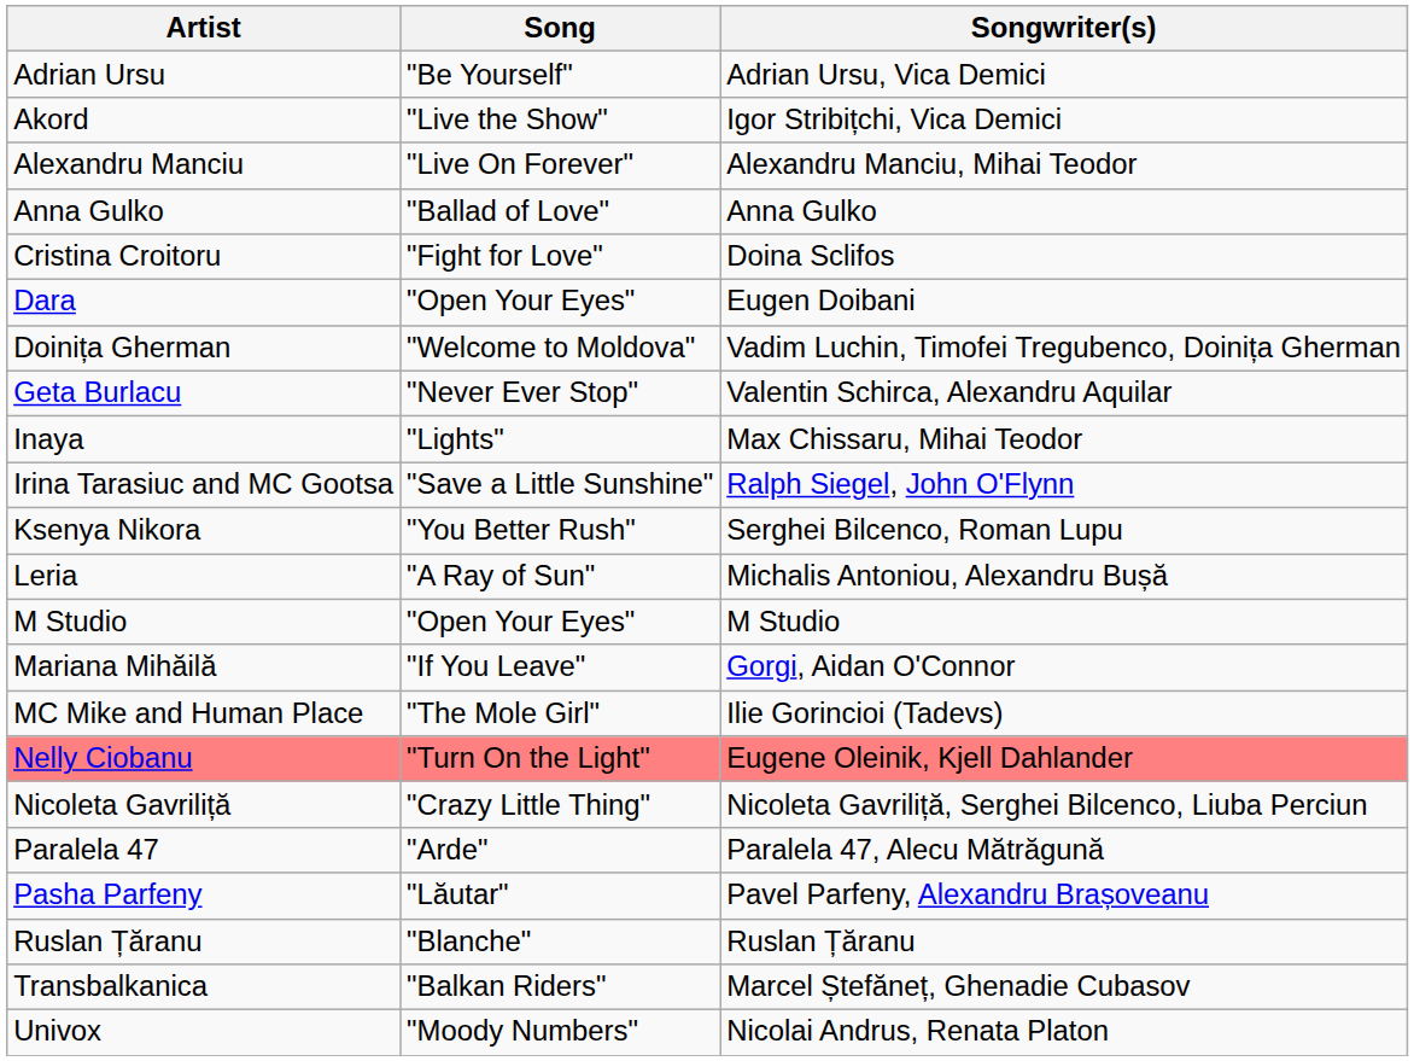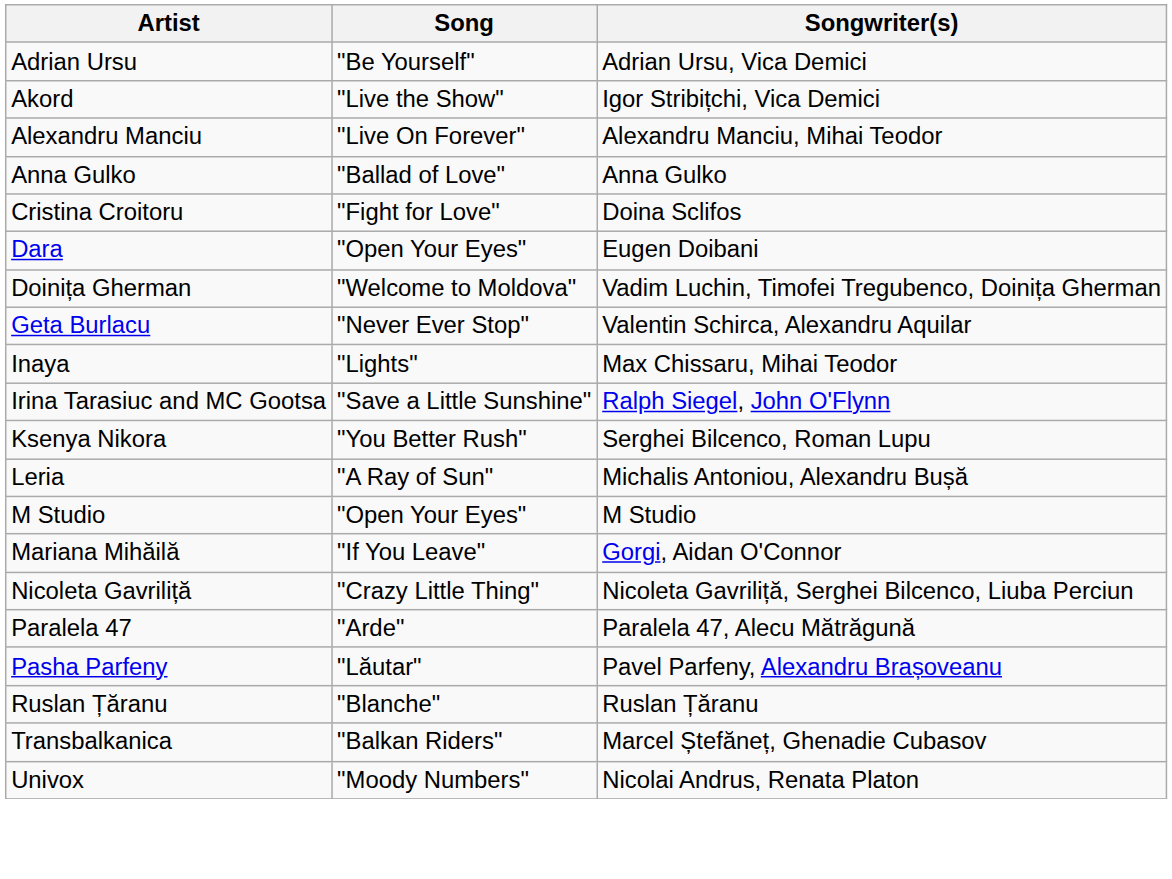- row: MC Mike and Human Place | "The Mole Girl" | Ilie Gorincioi (Tadevs)
- row: Nelly Ciobanu | "Turn On the Light" | Eugene Oleinik, Kjell Dahlander
